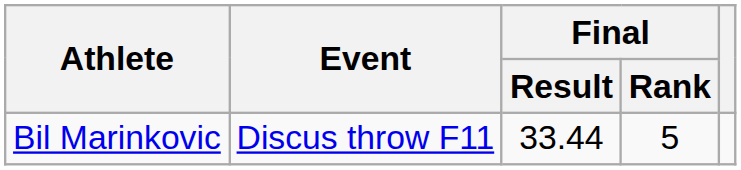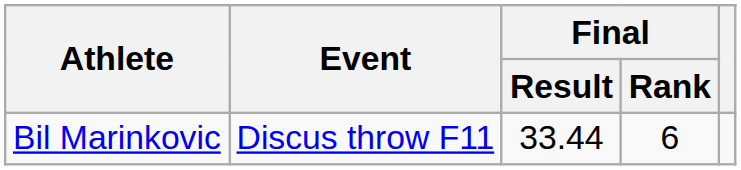Bil Marinkovic | Final / Rank: 5 -> 6
